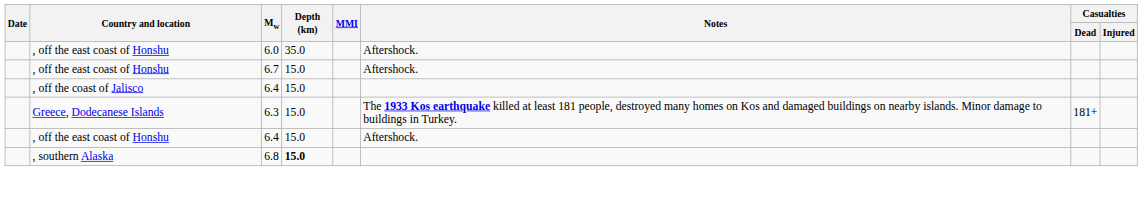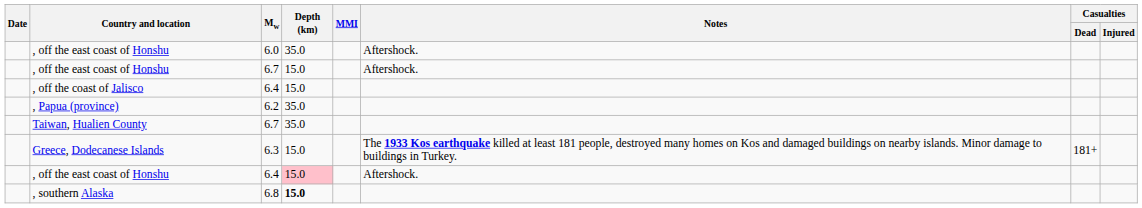+ row: , Papua (province) | 6.2 | 35.0
+ row: Taiwan, Hualien County | 6.7 | 35.0
, off the east coast of Honshu / 6.4 | Depth (km): no background -> pink background
